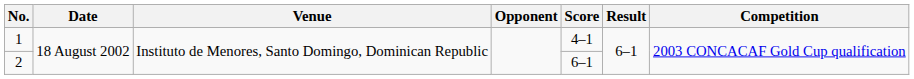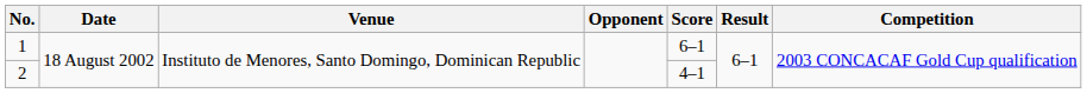1 | Score: 4–1 -> 6–1
2 | Score: 6–1 -> 4–1
